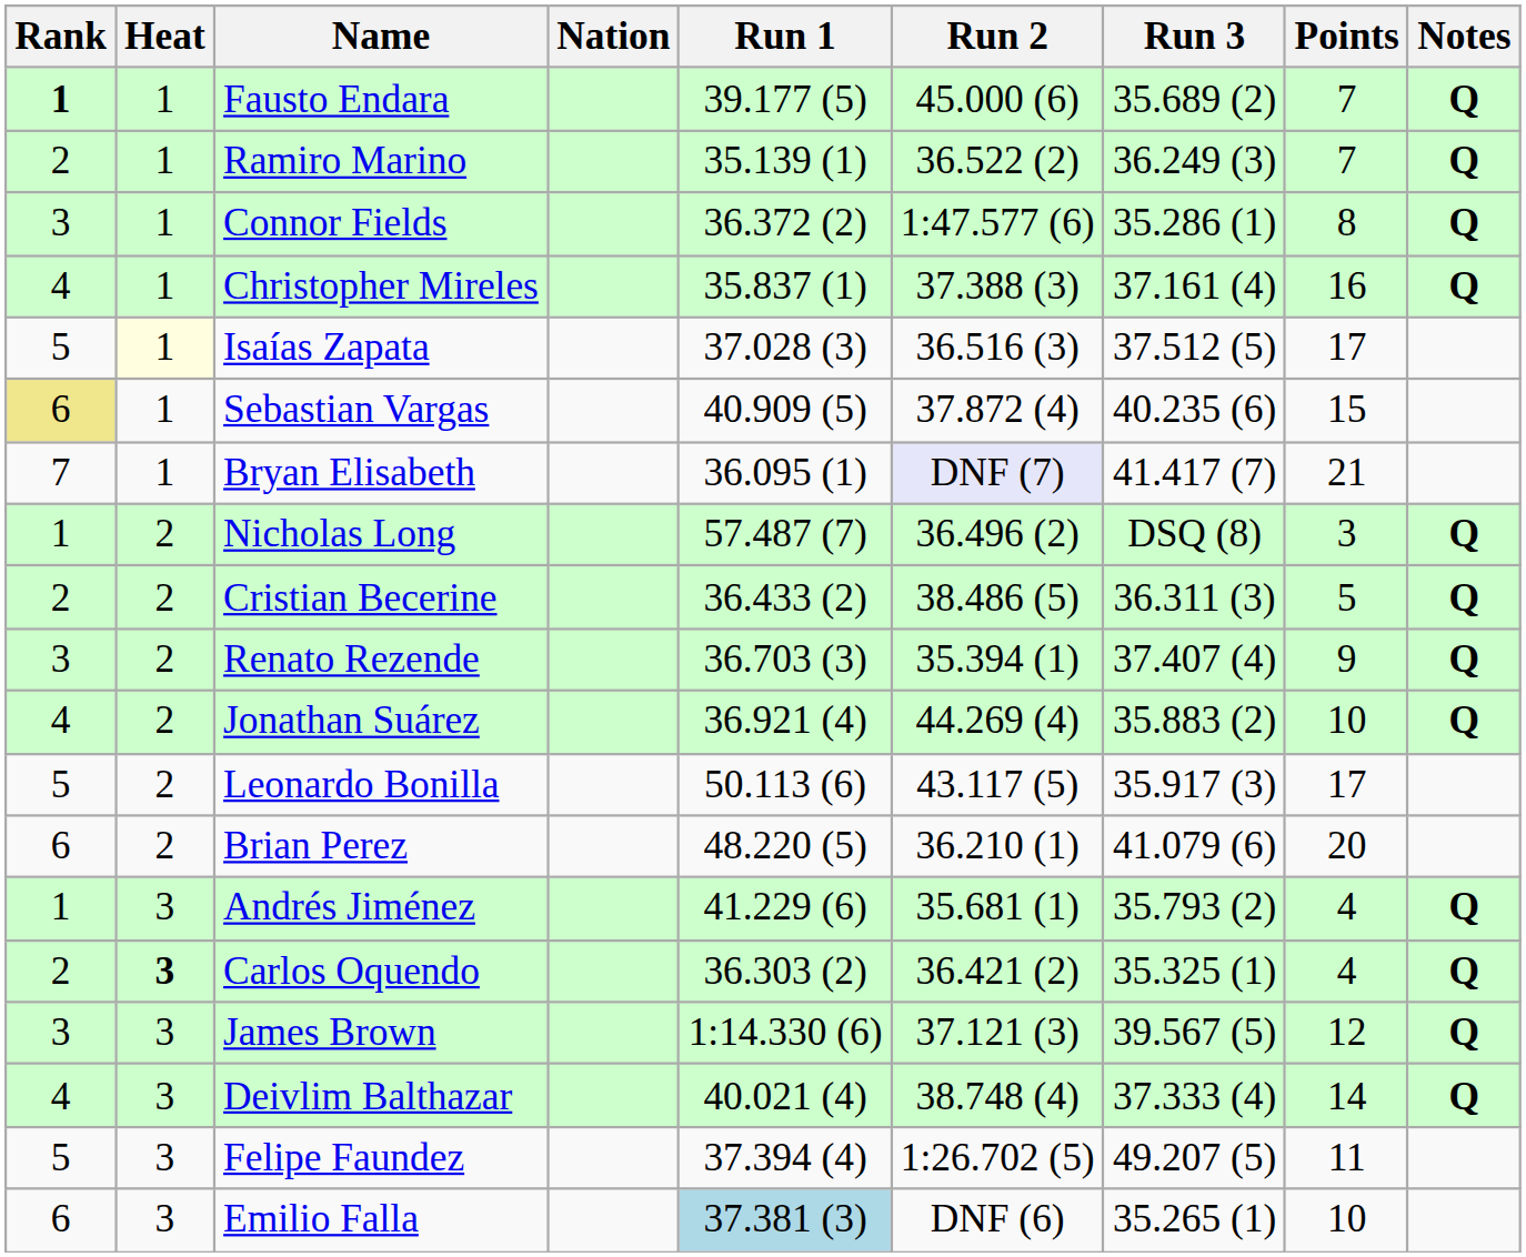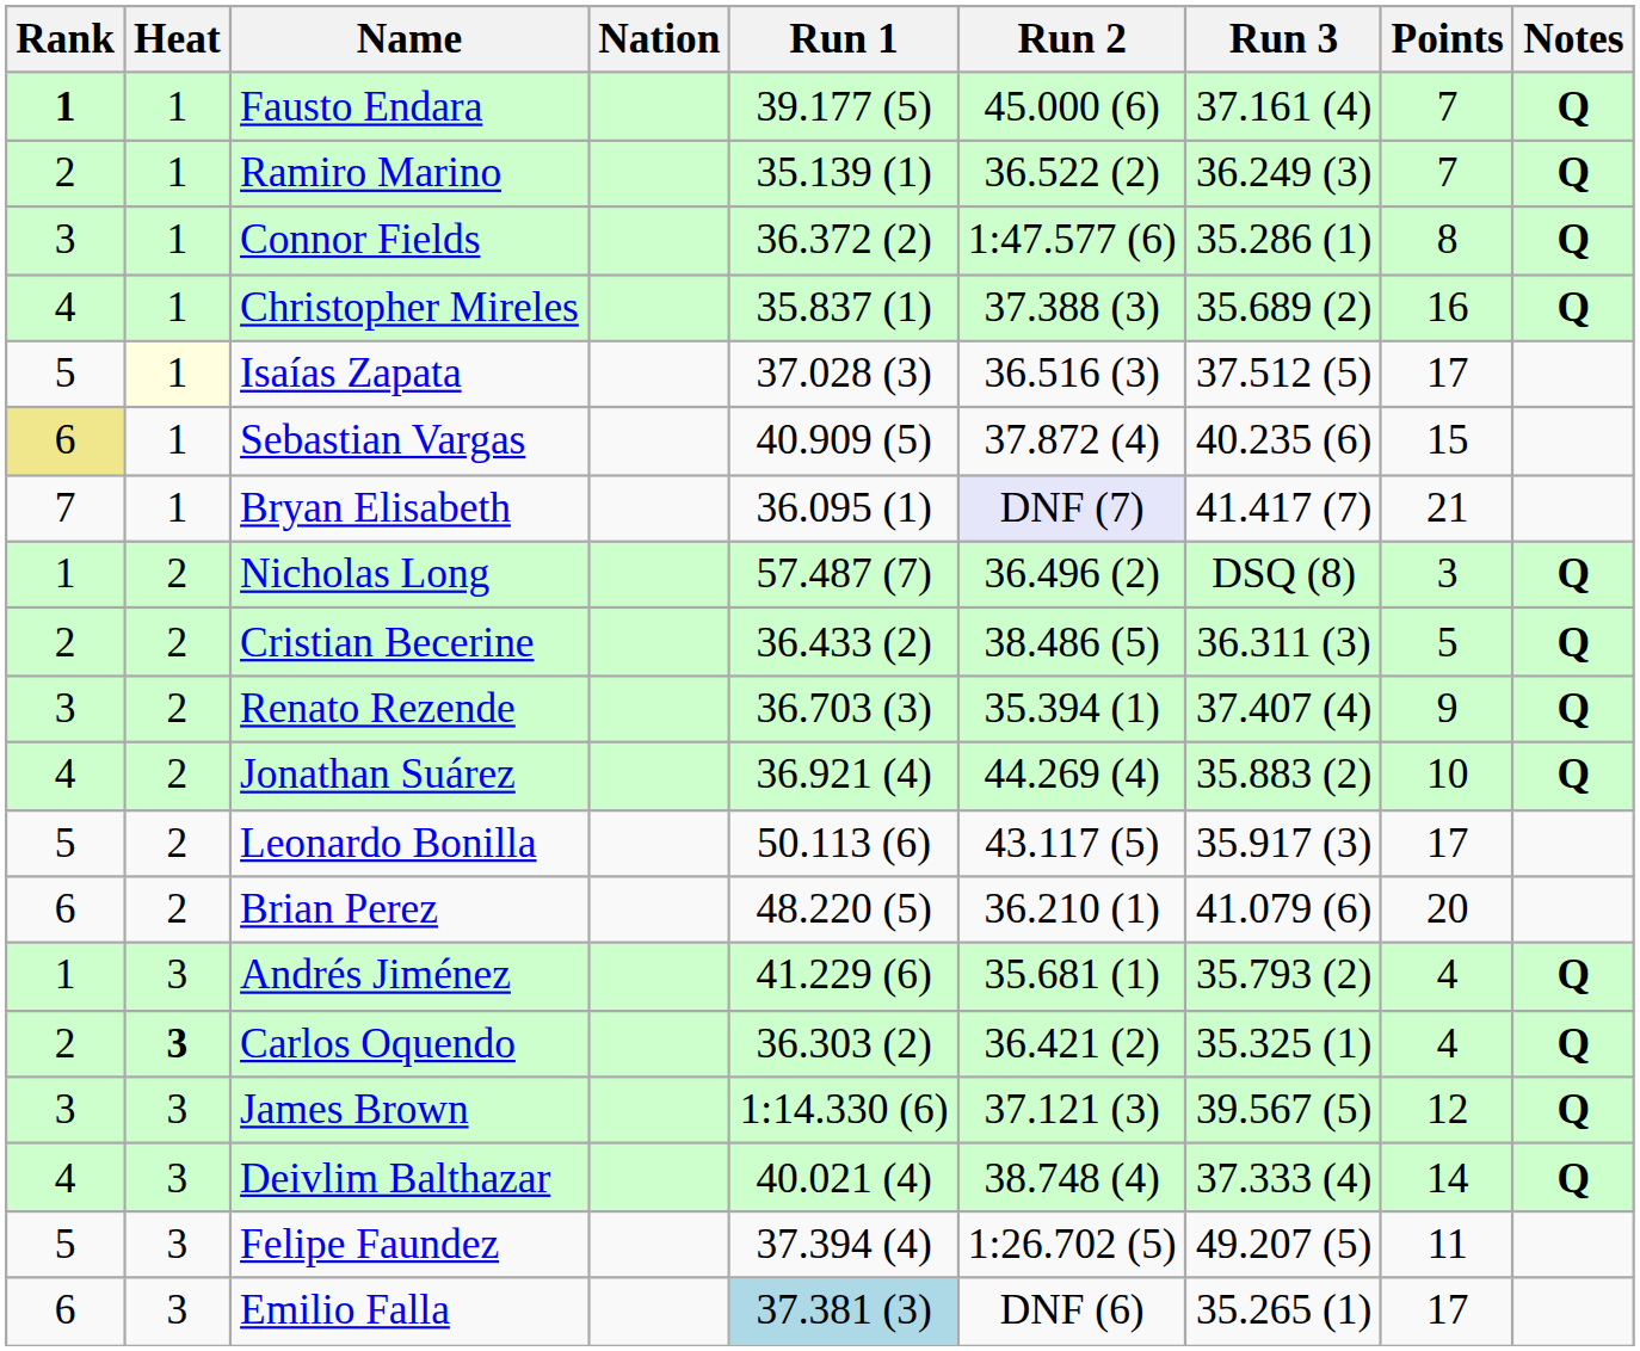Fausto Endara | Run 3: 35.689 (2) -> 37.161 (4)
Christopher Mireles | Run 3: 37.161 (4) -> 35.689 (2)
Emilio Falla | Points: 10 -> 17
